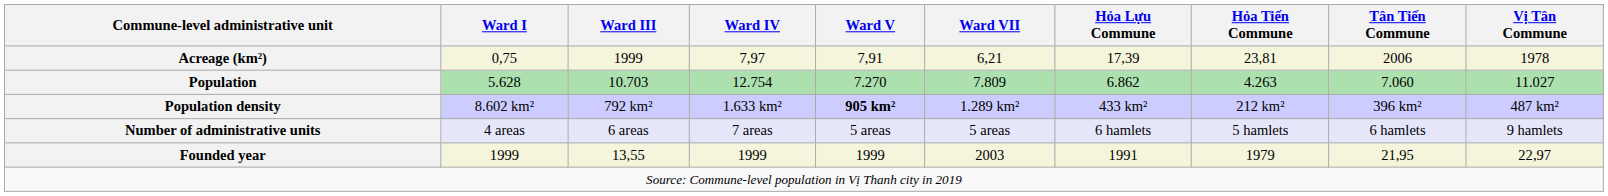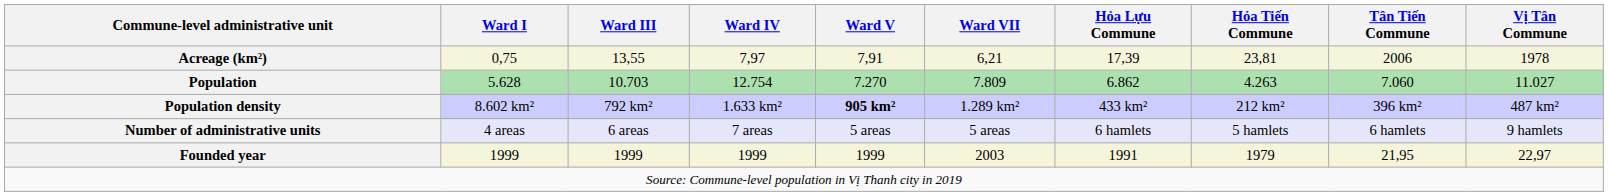Acreage (km²) | Ward III: 1999 -> 13,55
Founded year | Ward III: 13,55 -> 1999
